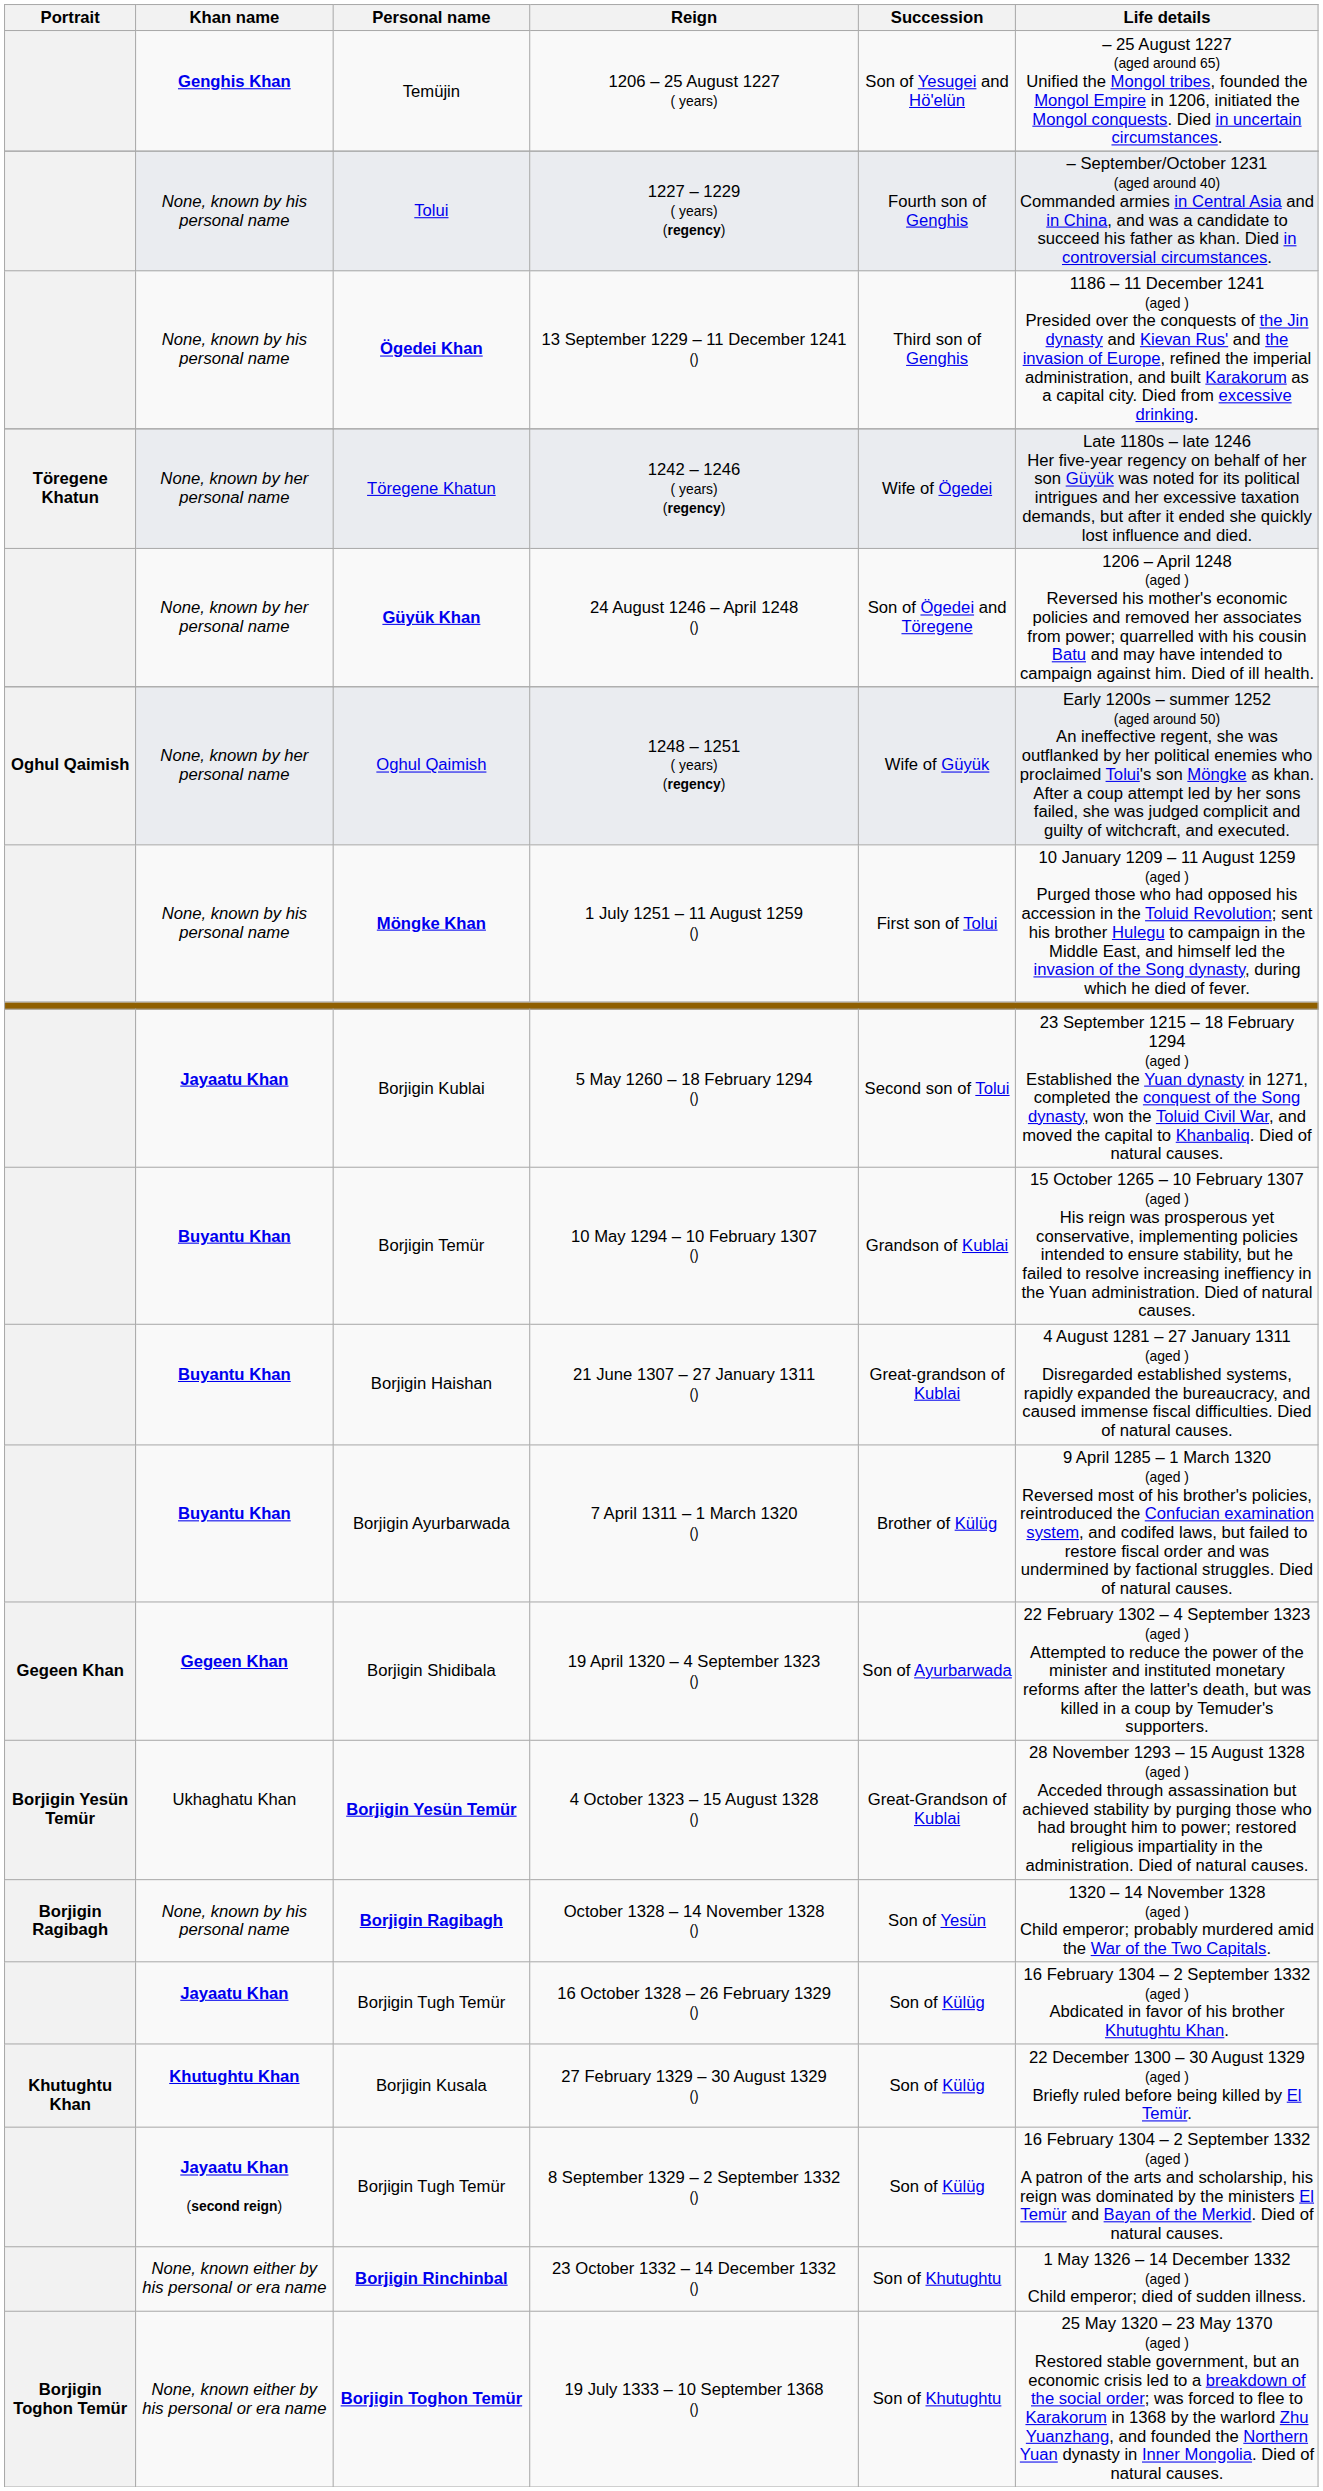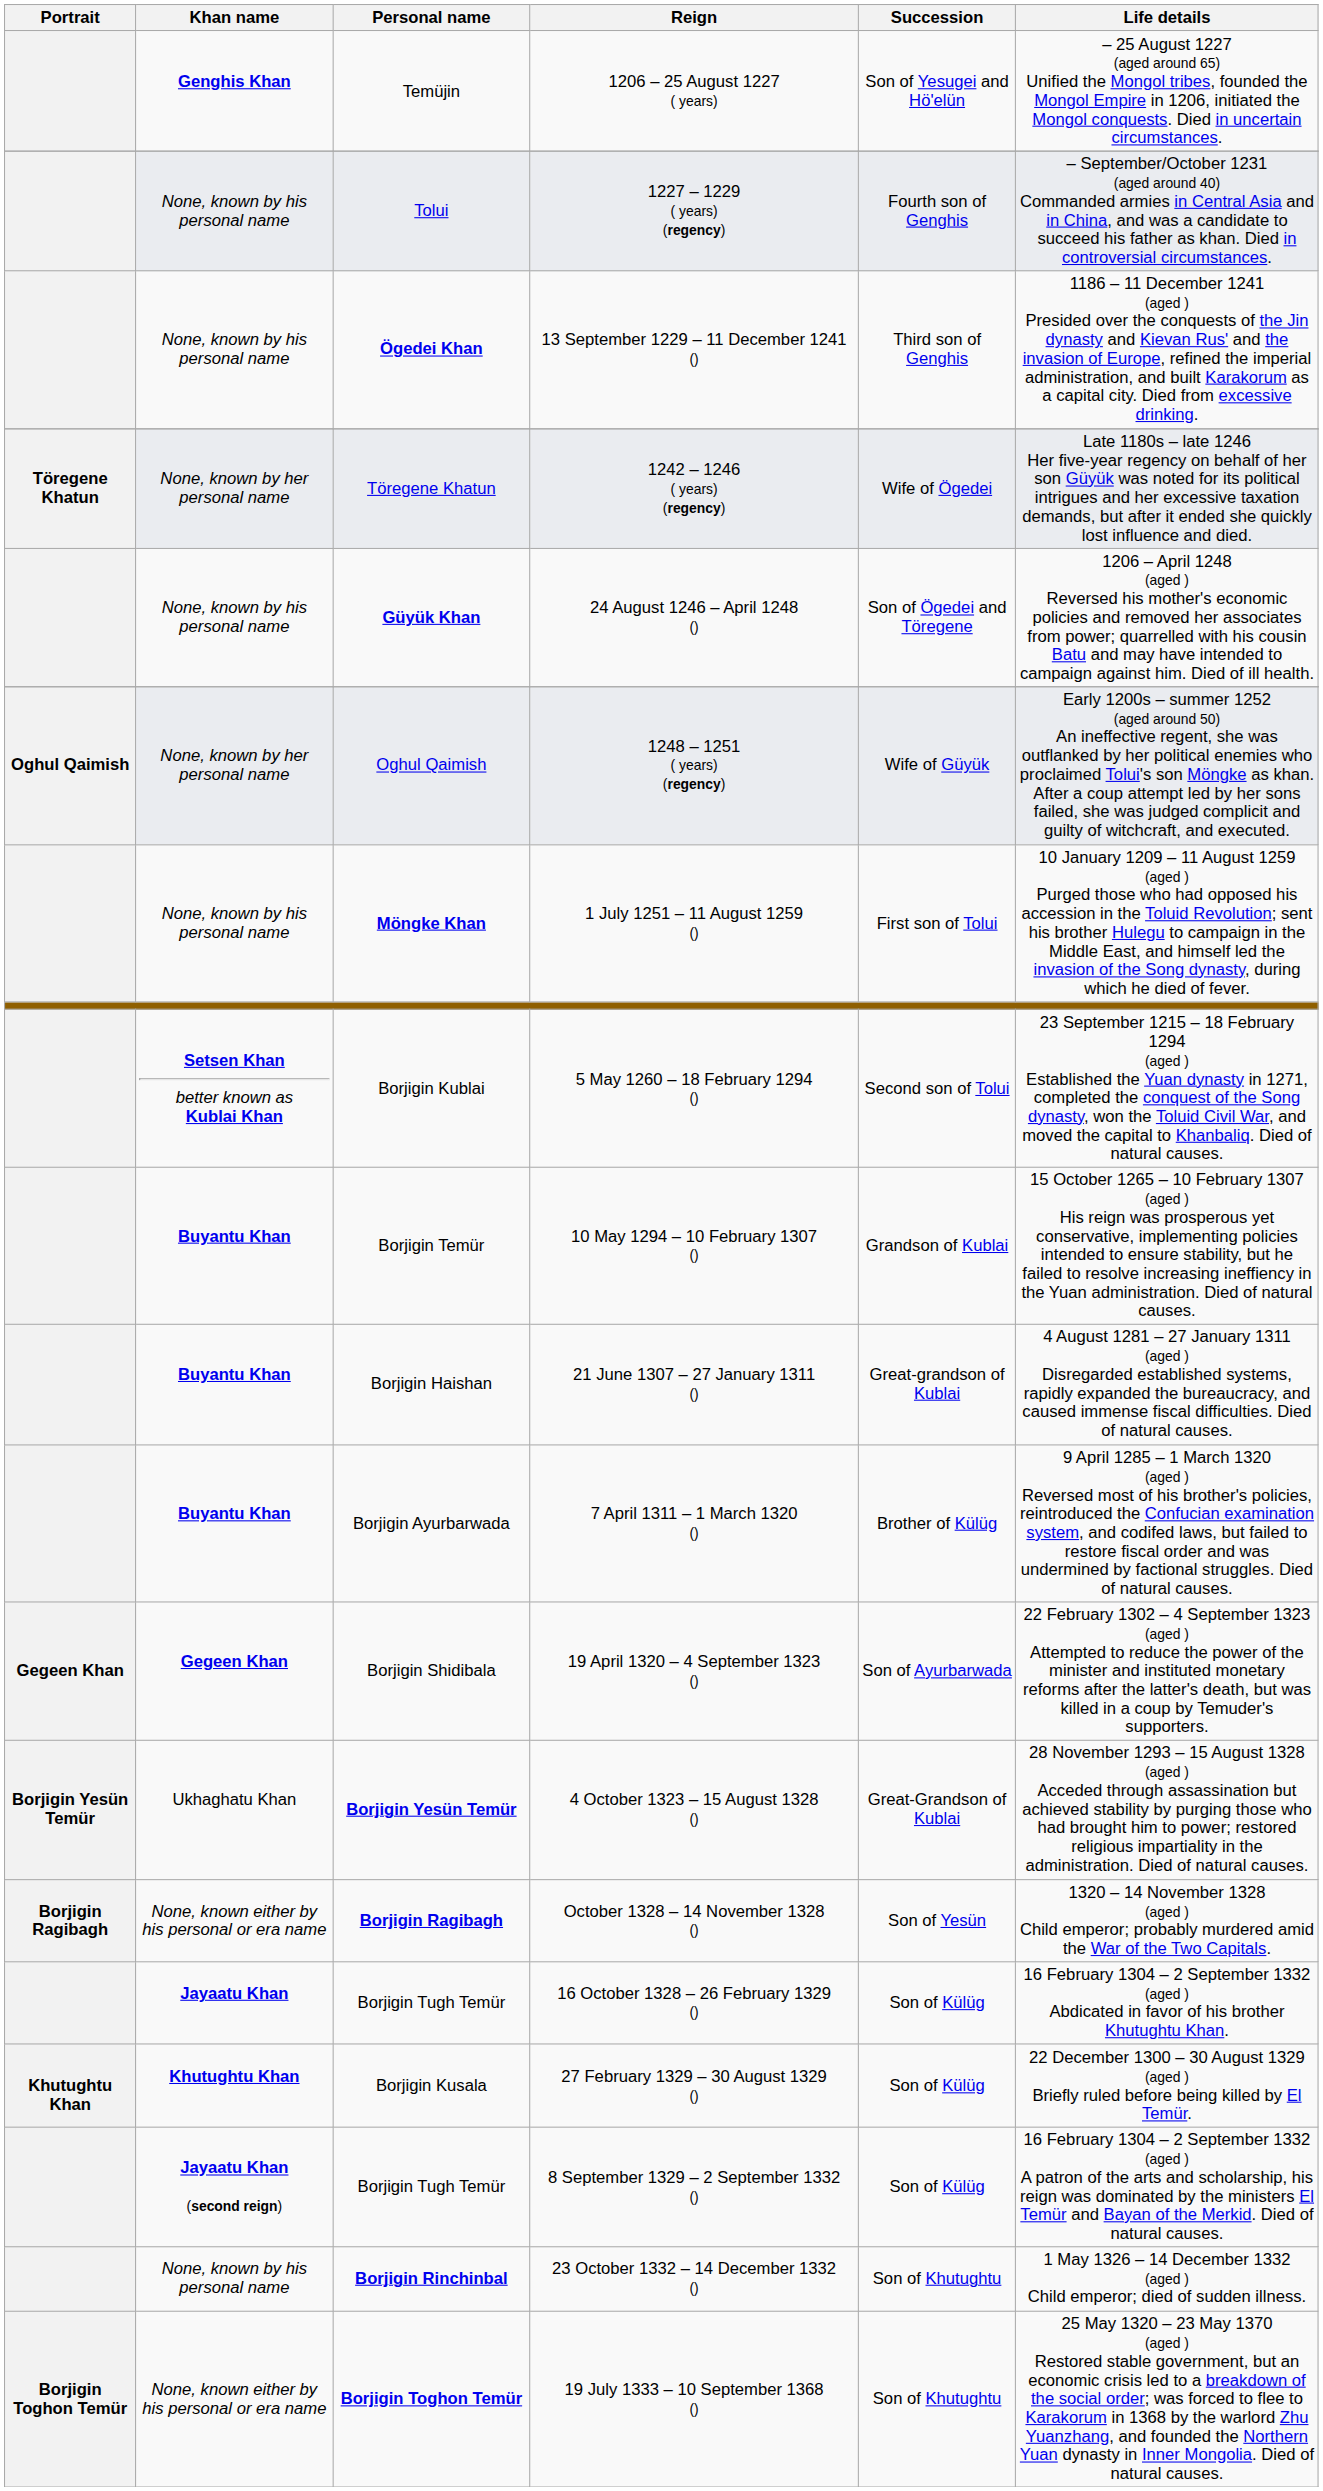24 August 1246 – April 1248 () | Khan name: None, known by her personal name -> None, known by his personal name
5 May 1260 – 18 February 1294 () | Khan name: Jayaatu Khan -> Setsen Khan better known as Kublai Khan
October 1328 – 14 November 1328 () | Khan name: None, known by his personal name -> None, known either by his personal or era name
23 October 1332 – 14 December 1332 () | Khan name: None, known either by his personal or era name -> None, known by his personal name
